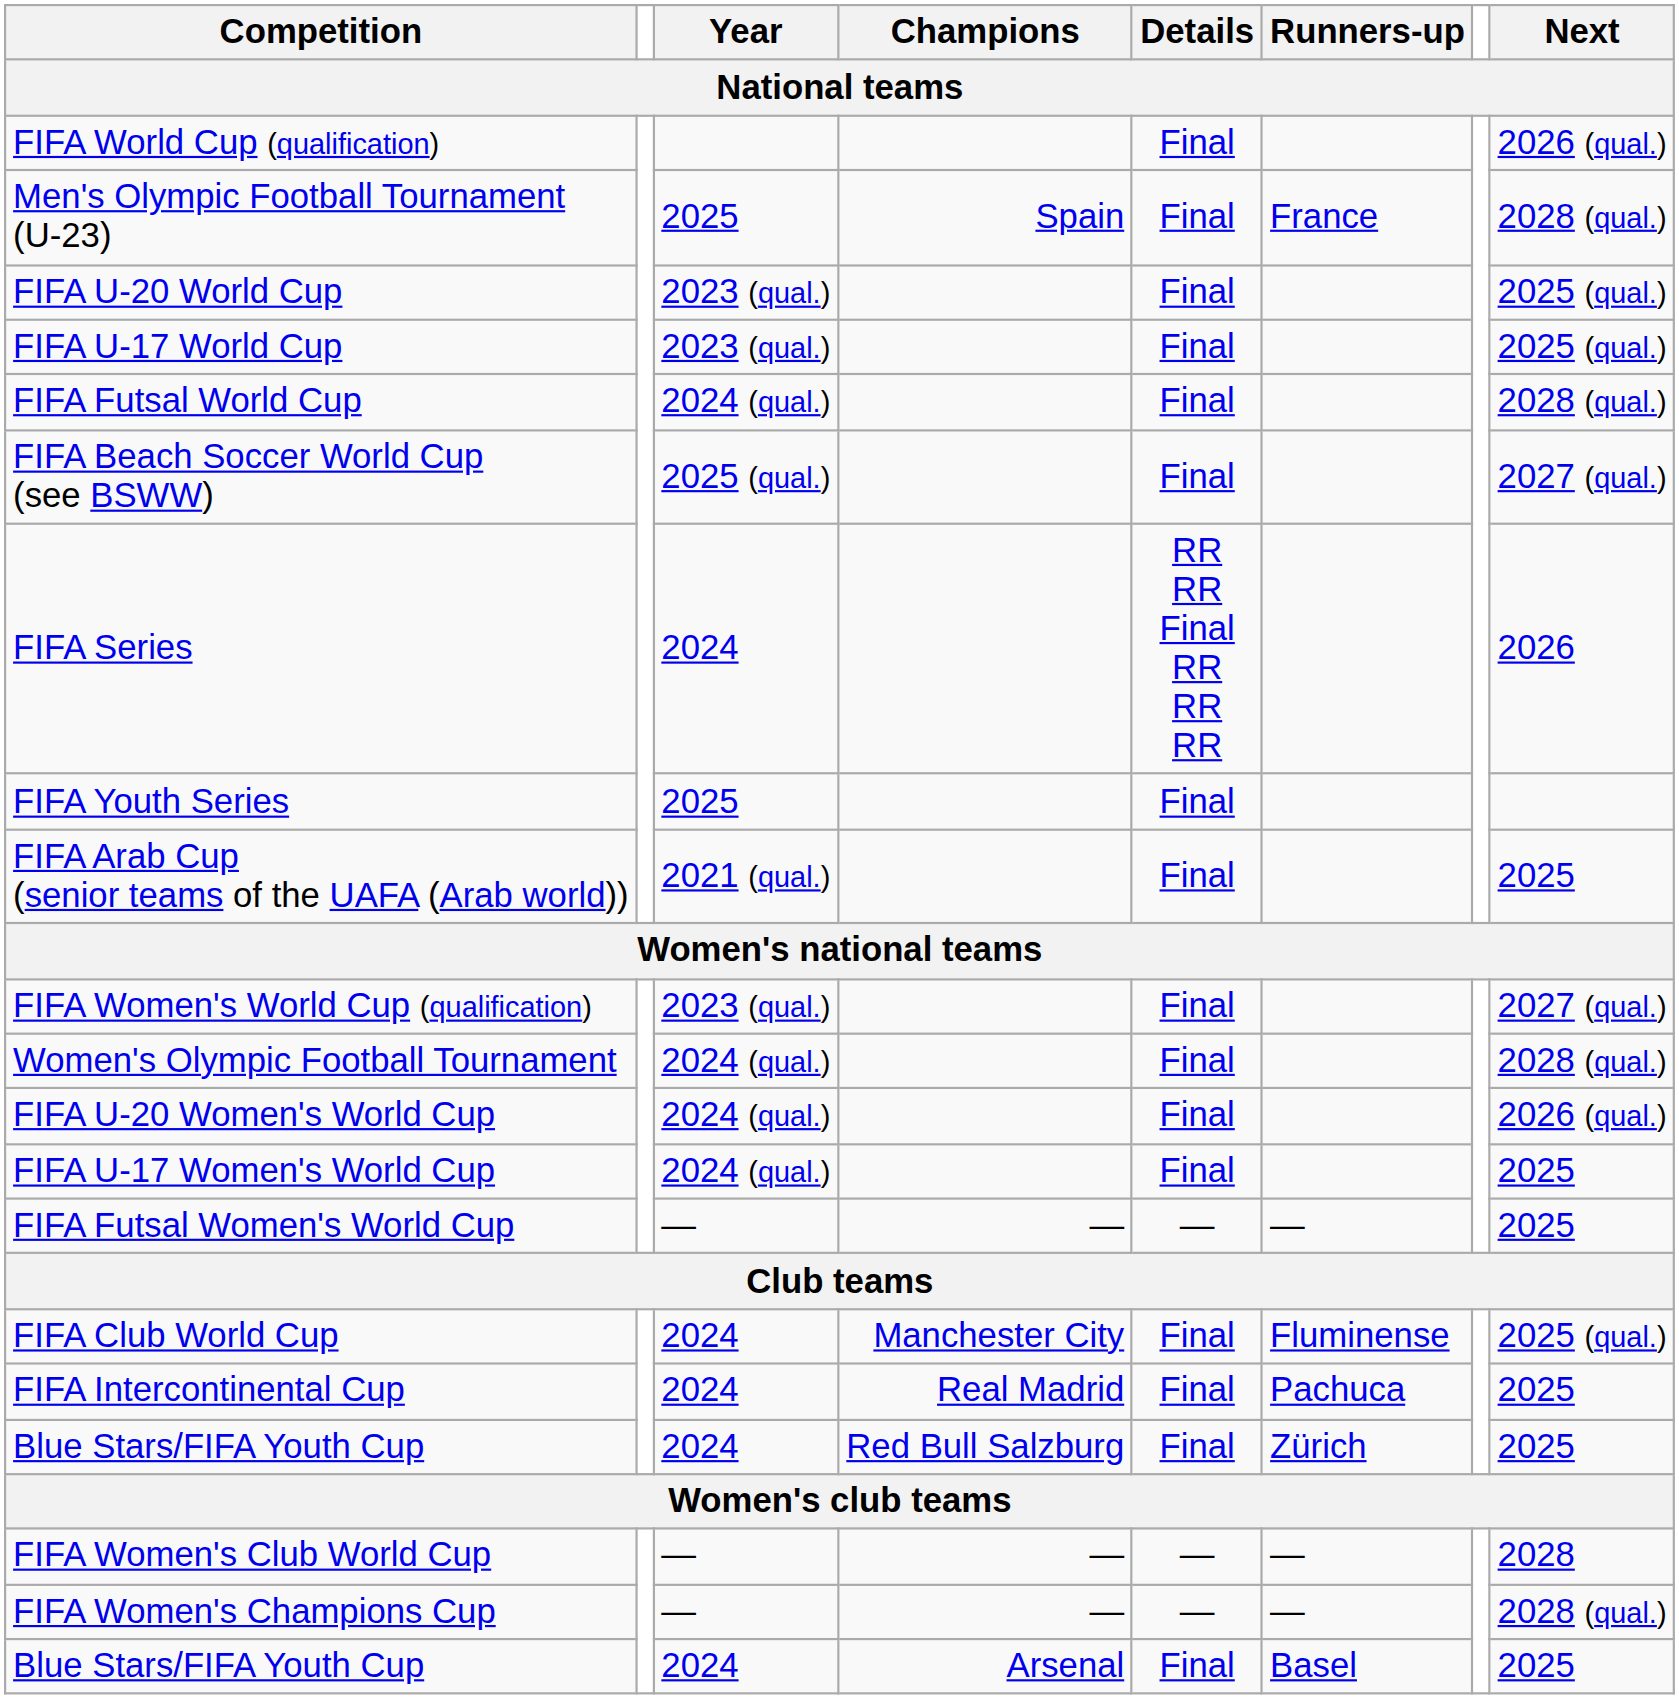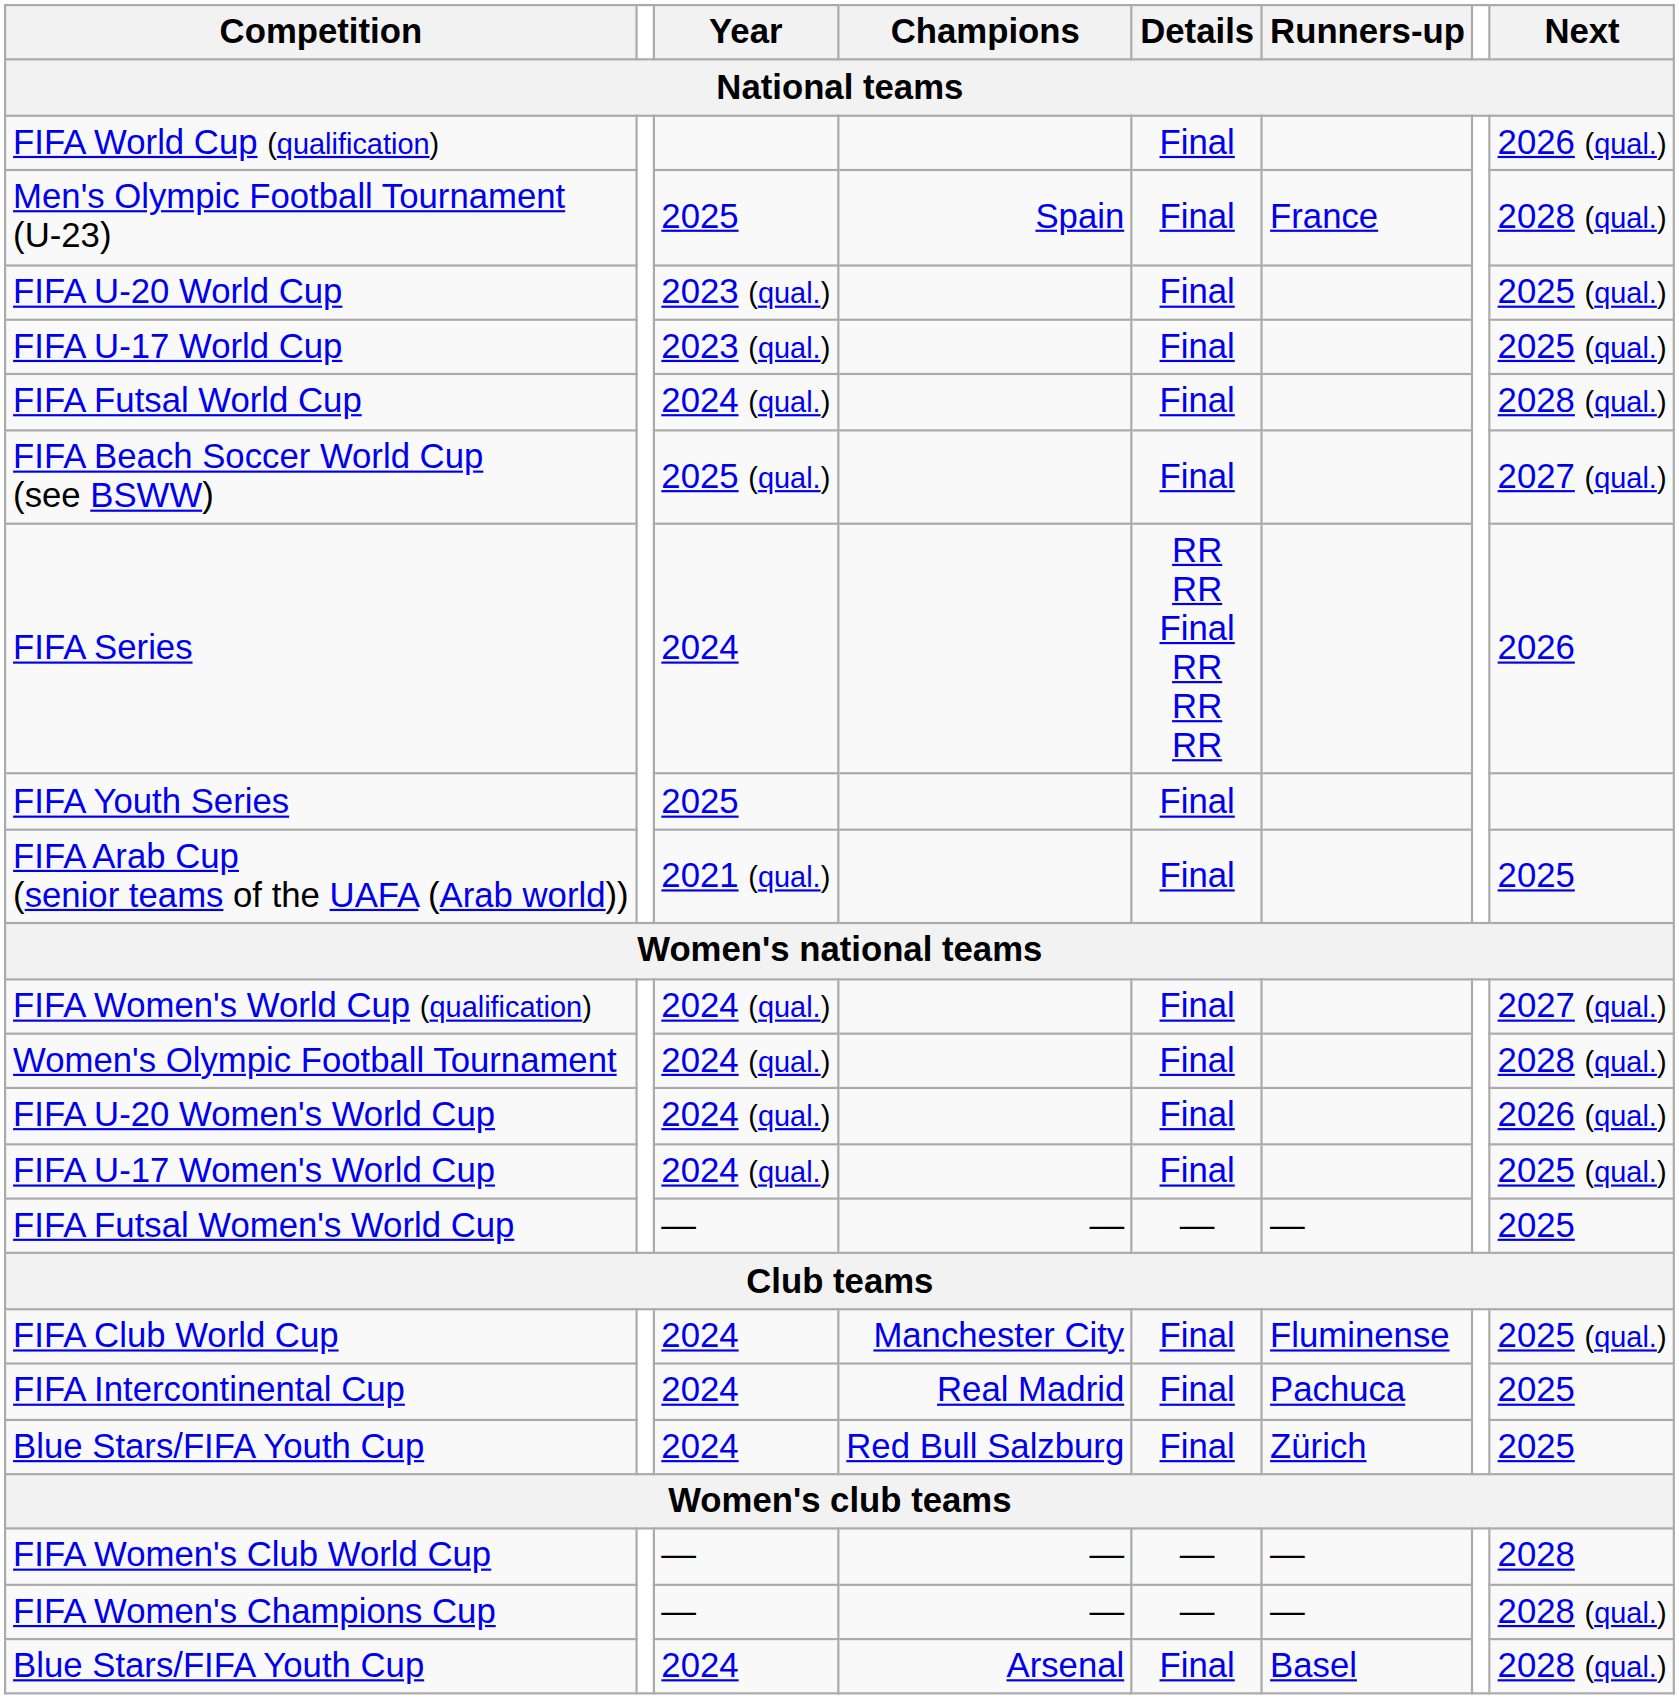FIFA Women's World Cup (qualification) | Year: 2023 (qual.) -> 2024 (qual.)
FIFA U-17 Women's World Cup | Next: 2025 -> 2025 (qual.)
Blue Stars/FIFA Youth Cup / Arsenal | Next: 2025 -> 2028 (qual.)
